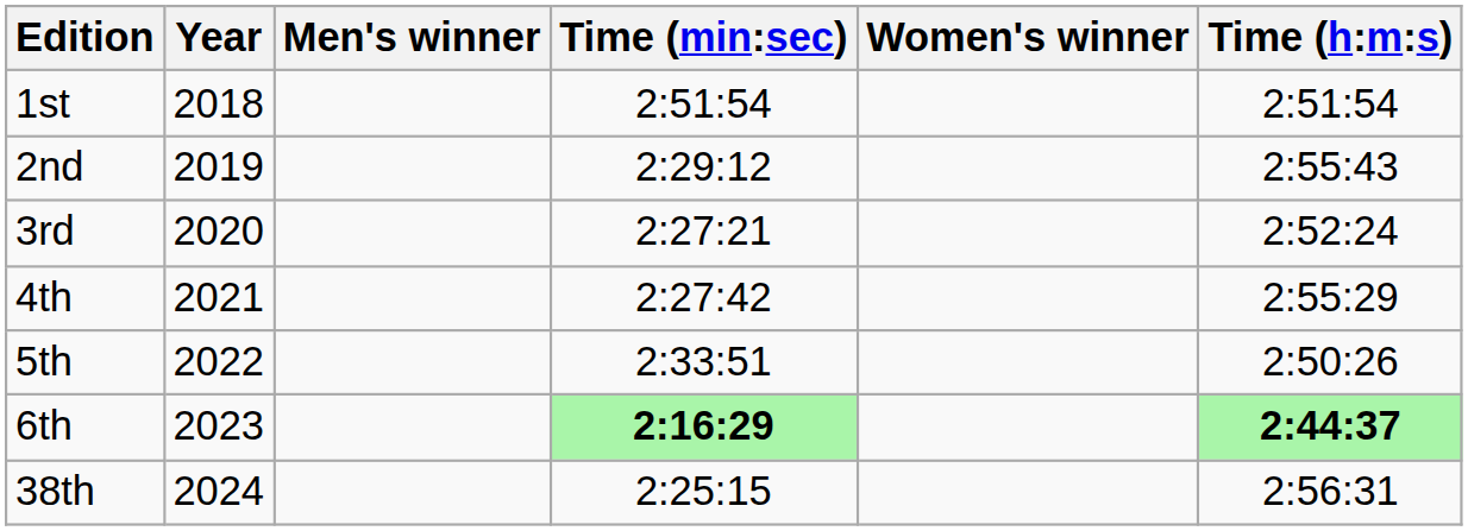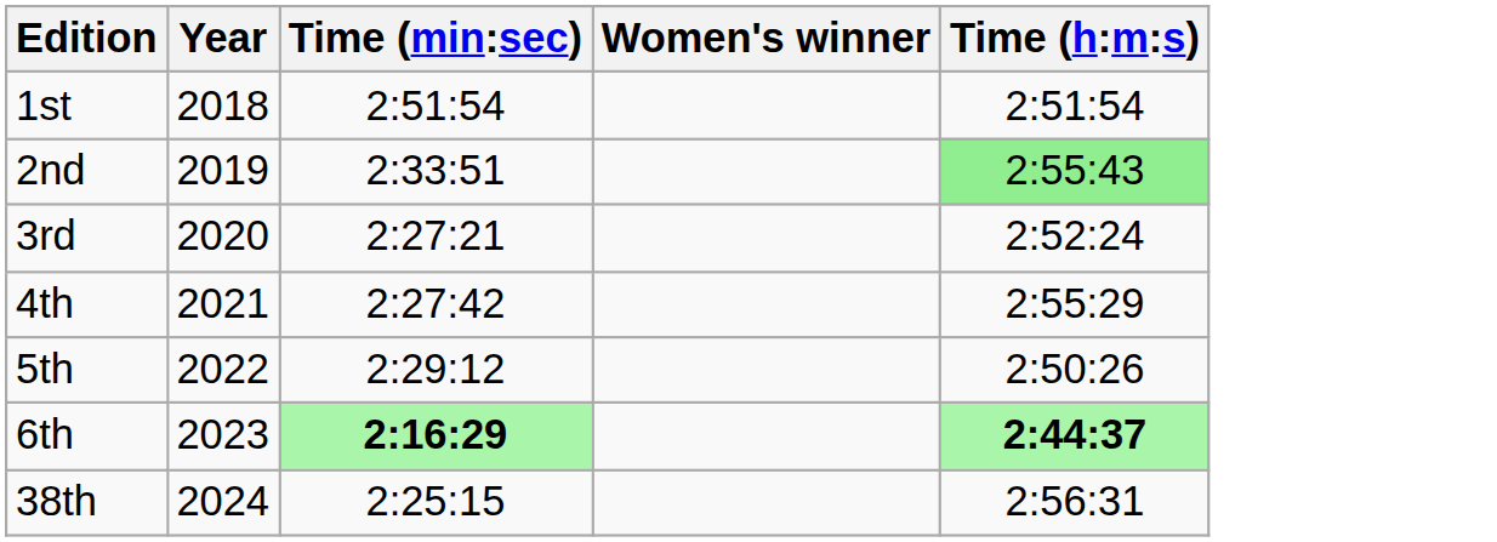- column: Men's winner
2nd | Time (min:sec): 2:29:12 -> 2:33:51
2nd | Time (h:m:s): no background -> lightgreen background
5th | Time (min:sec): 2:33:51 -> 2:29:12
